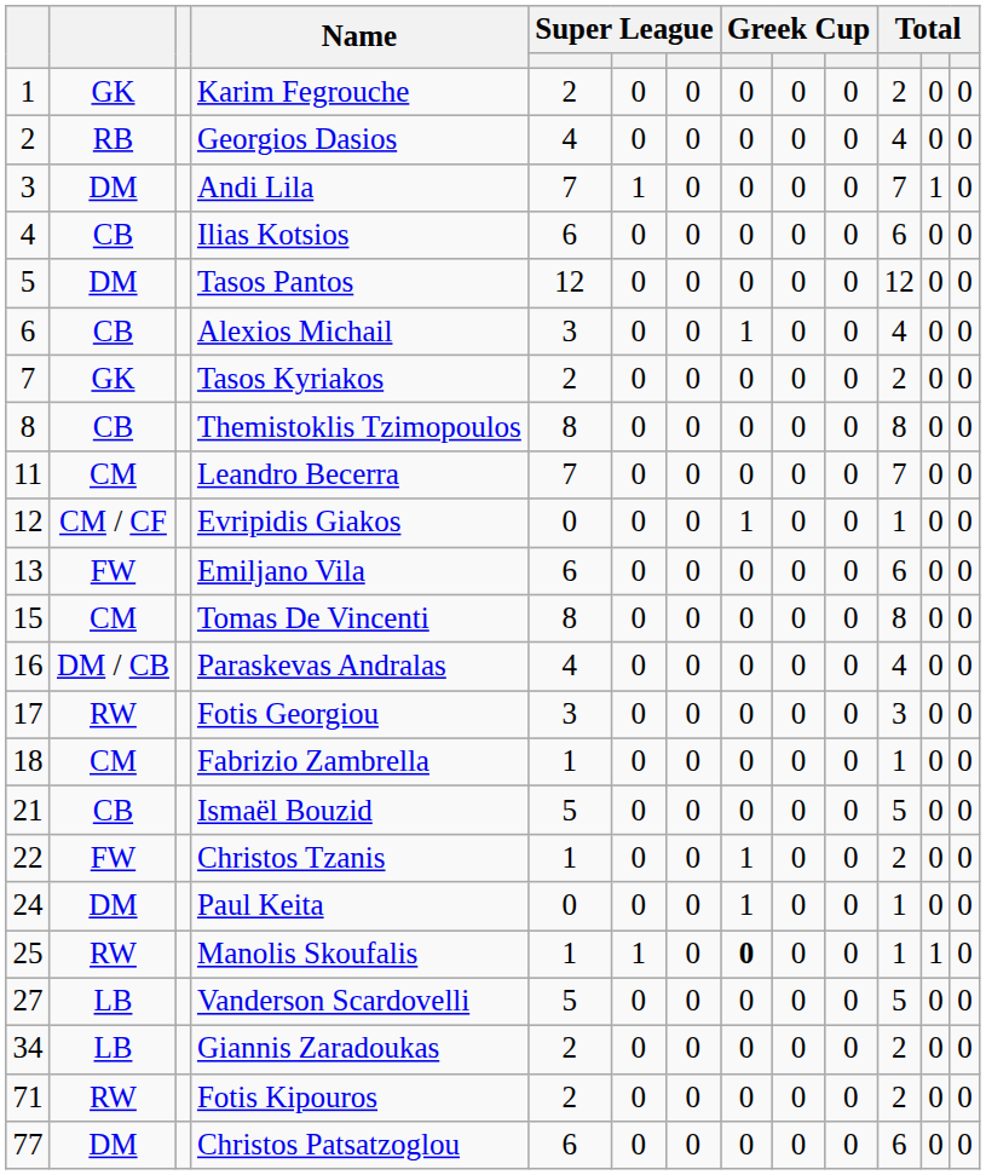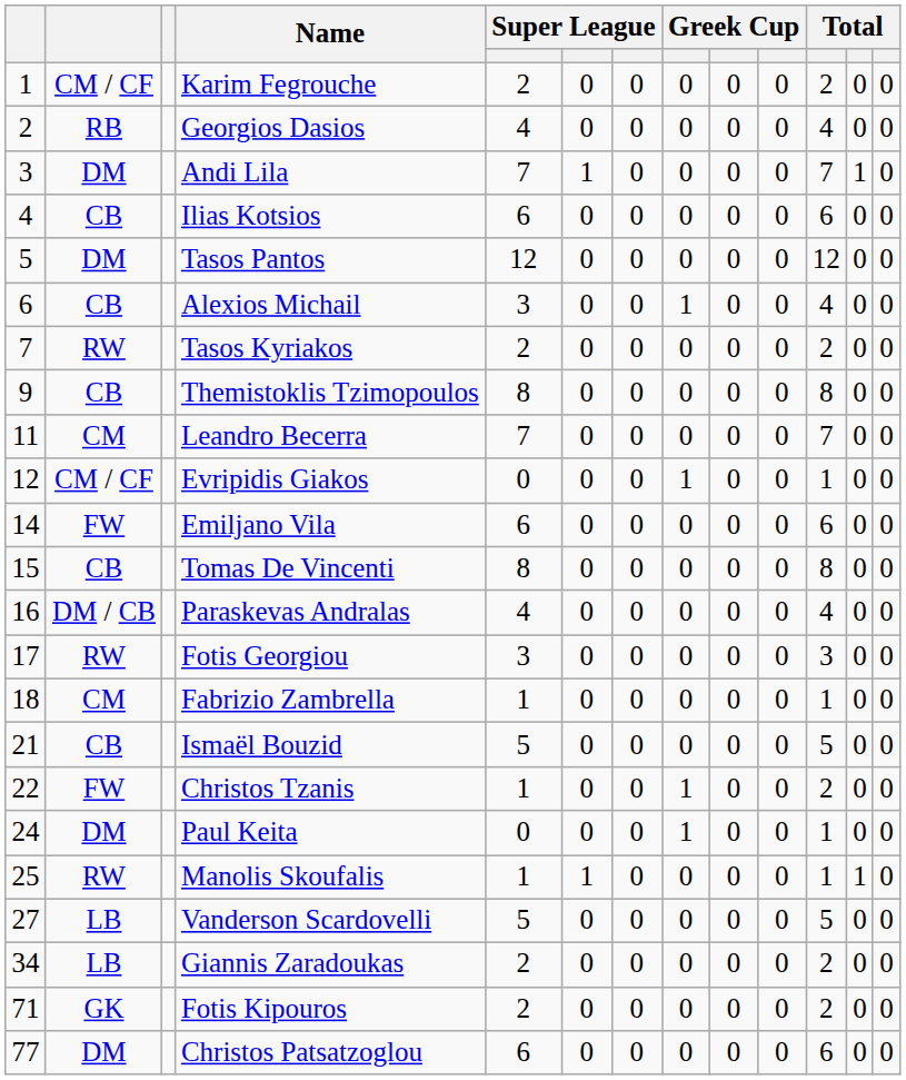Karim Fegrouche | column 2: GK -> CM / CF
Tasos Kyriakos | column 2: GK -> RW
Themistoklis Tzimopoulos | column 1: 8 -> 9
Emiljano Vila | column 1: 13 -> 14
Tomas De Vincenti | column 2: CM -> CB
Manolis Skoufalis | column 8: bold -> normal
Fotis Kipouros | column 2: RW -> GK
